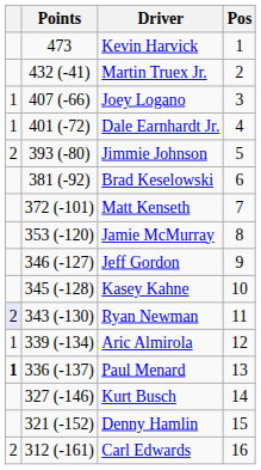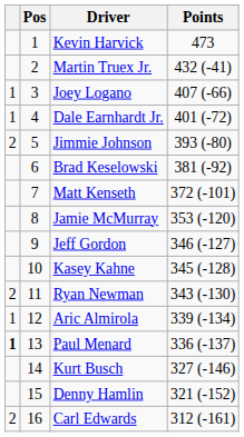columns swapped: Pos <-> Points
Ryan Newman | column 1: lavender background -> no background
